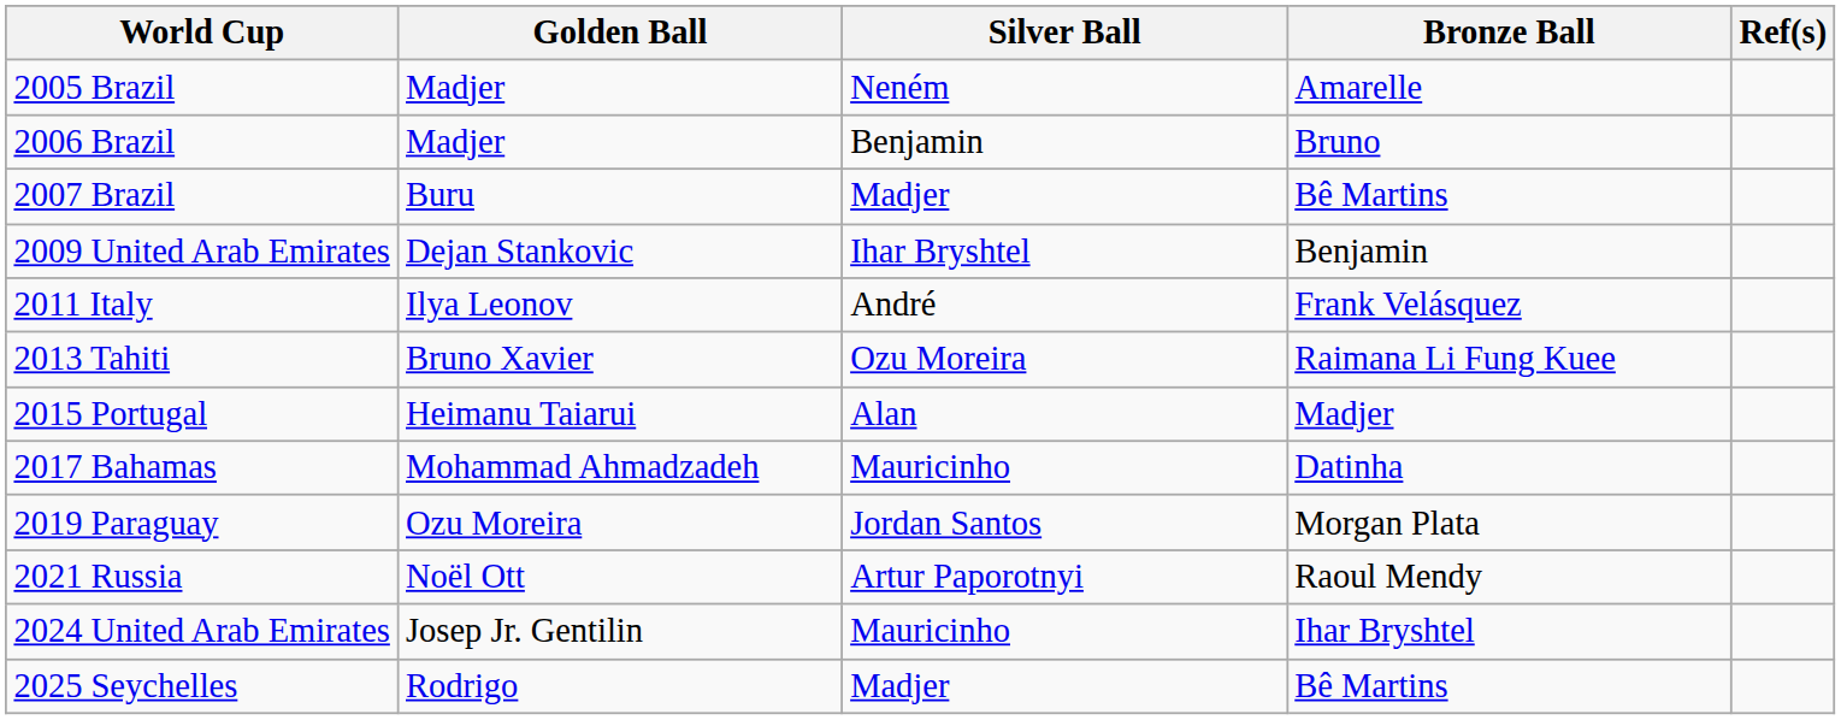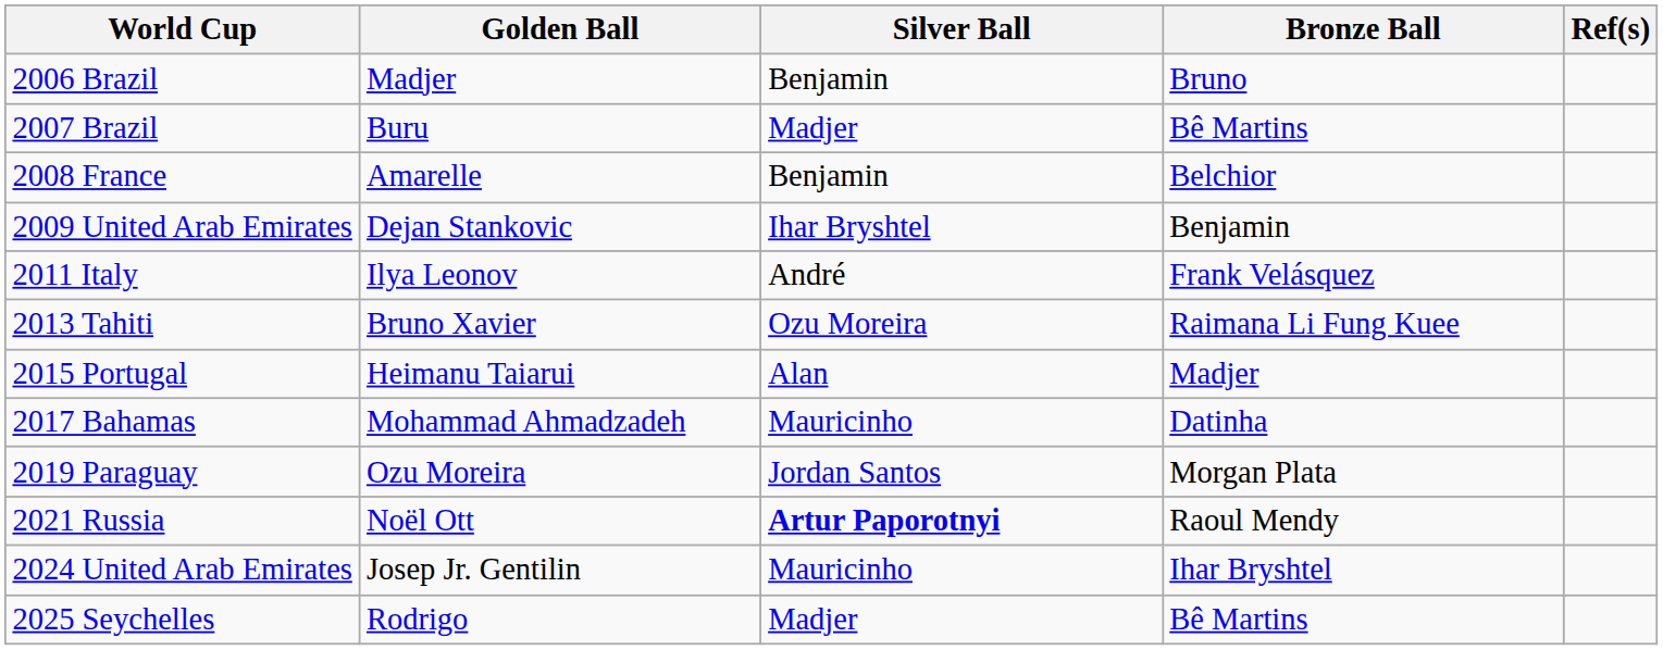- row: 2005 Brazil | Madjer | Neném | Amarelle
+ row: 2008 France | Amarelle | Benjamin | Belchior
2021 Russia | Silver Ball: normal -> bold
